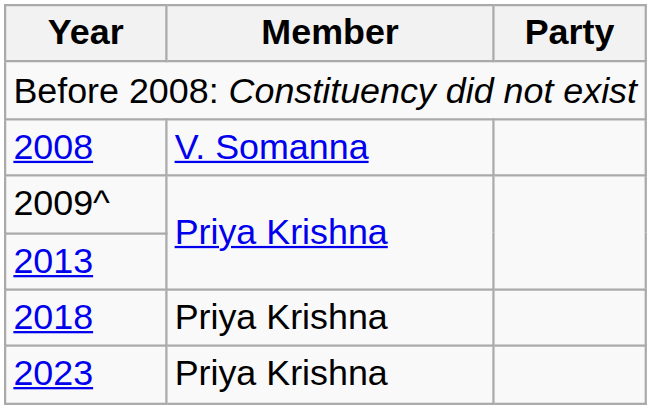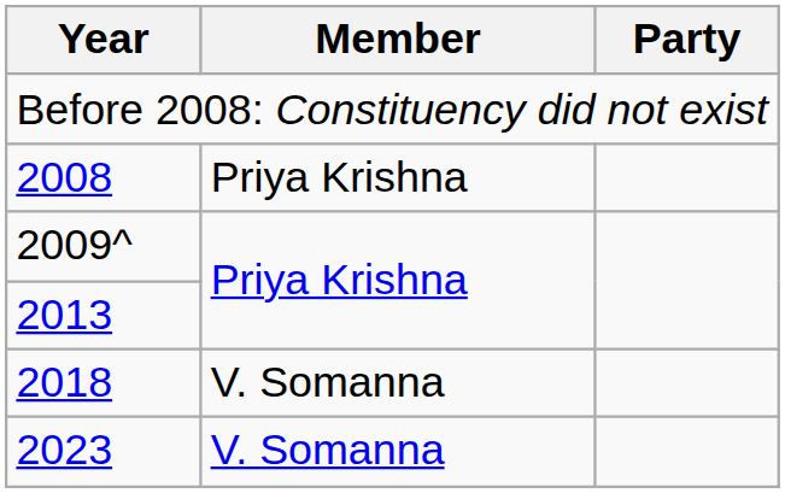2008 | Member: V. Somanna -> Priya Krishna
2018 | Member: Priya Krishna -> V. Somanna
2023 | Member: Priya Krishna -> V. Somanna
